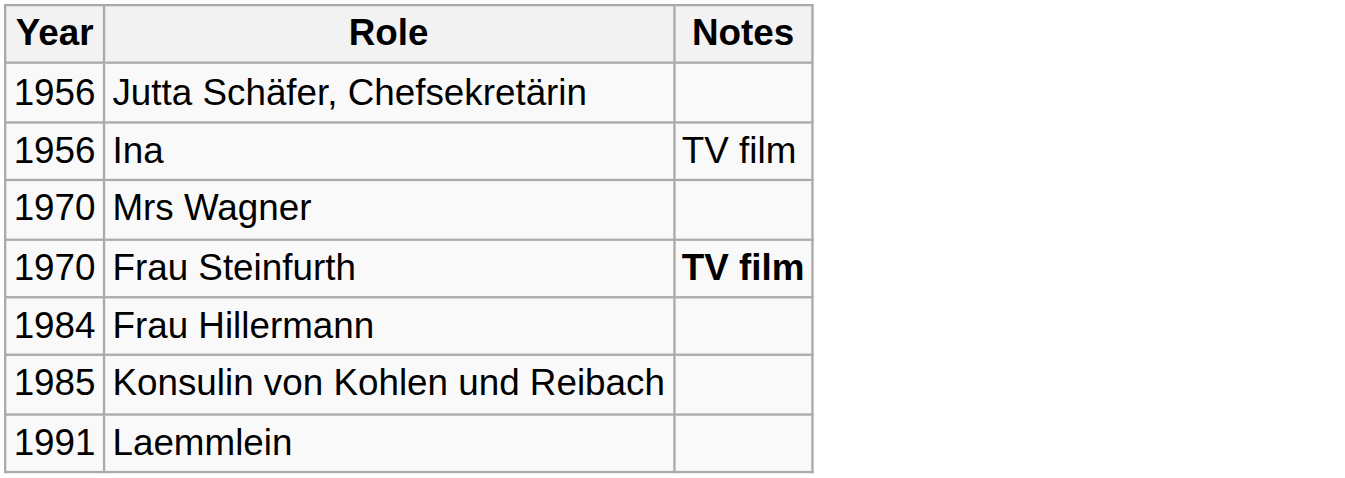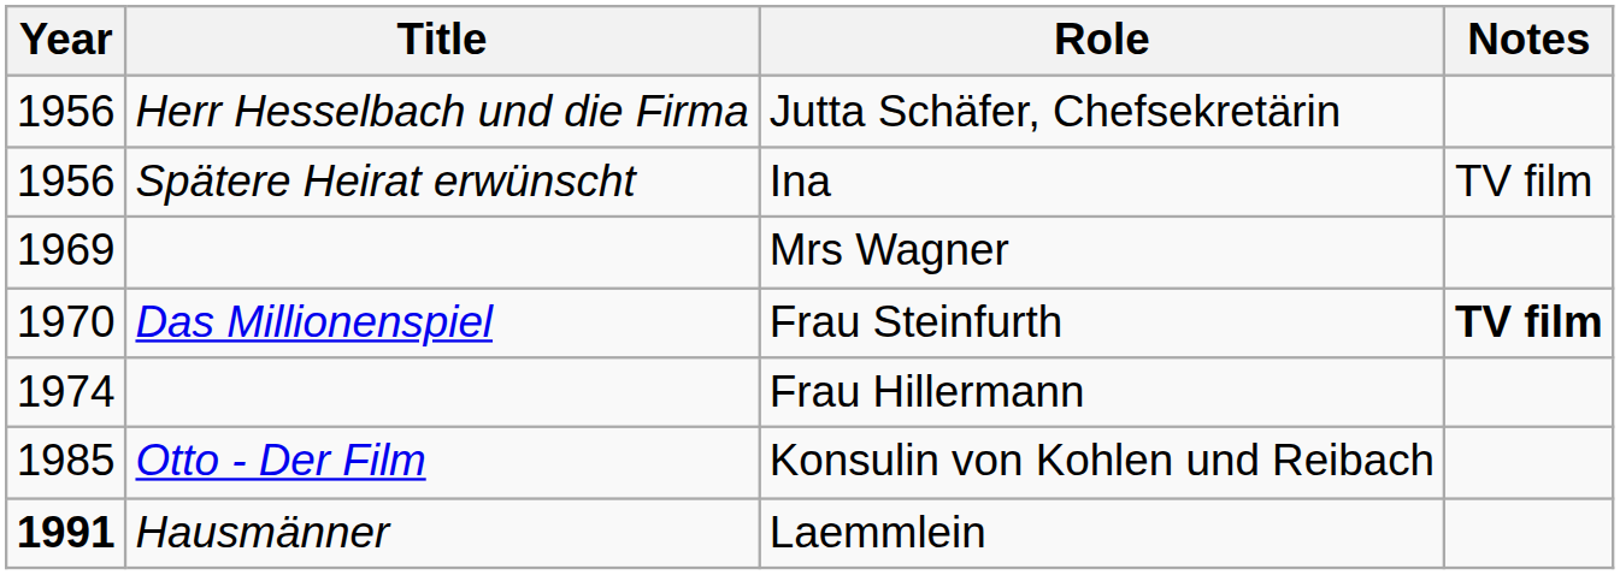+ column: Title | Herr Hesselbach und die Firma | Spätere Heirat erwünscht | Das Millionenspiel | Otto - Der Film | Hausmänner
Mrs Wagner | Year: 1970 -> 1969
Frau Hillermann | Year: 1984 -> 1974
Laemmlein | Year: normal -> bold
